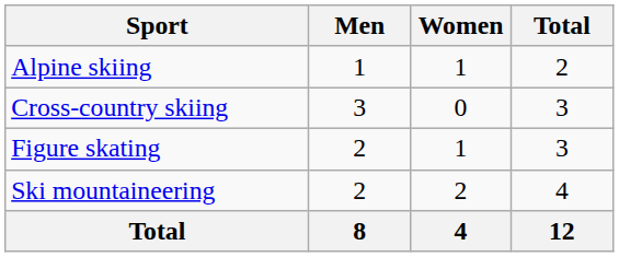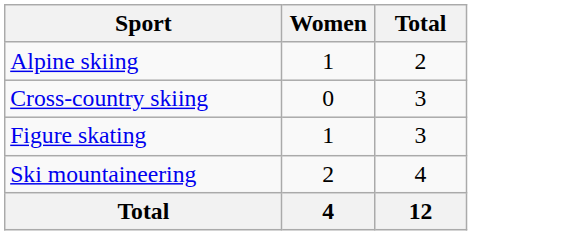- column: Men | 1 | 3 | 2 | 2 | 8
